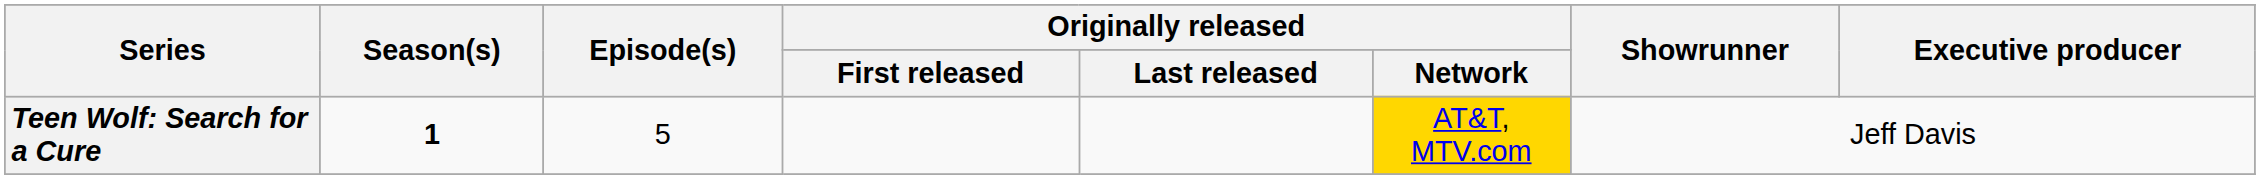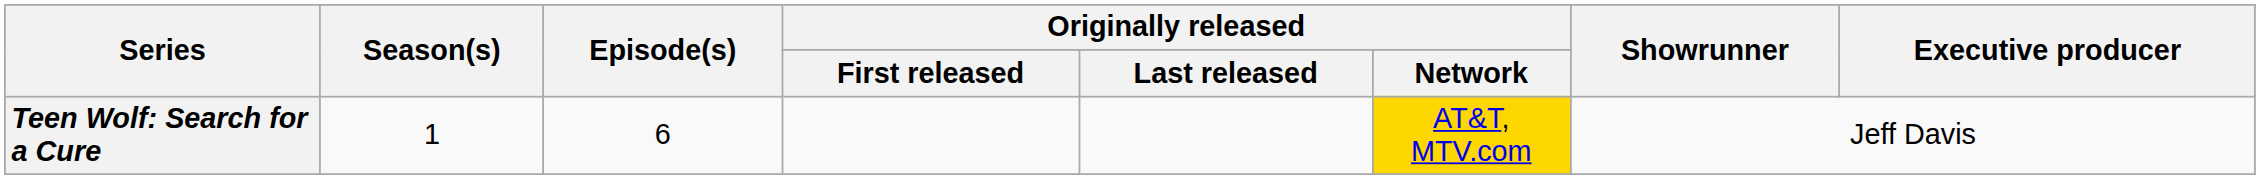Teen Wolf: Search for a Cure | Season(s): bold -> normal
Teen Wolf: Search for a Cure | Episode(s): 5 -> 6
